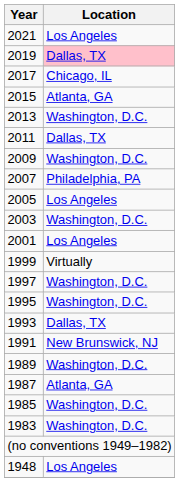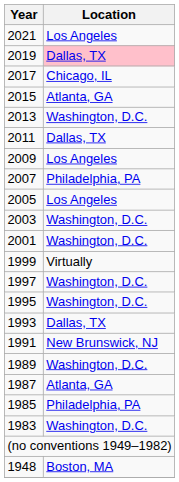2009 | Location: Washington, D.C. -> Los Angeles
2001 | Location: Los Angeles -> Washington, D.C.
1985 | Location: Washington, D.C. -> Philadelphia, PA
1948 | Location: Los Angeles -> Boston, MA
